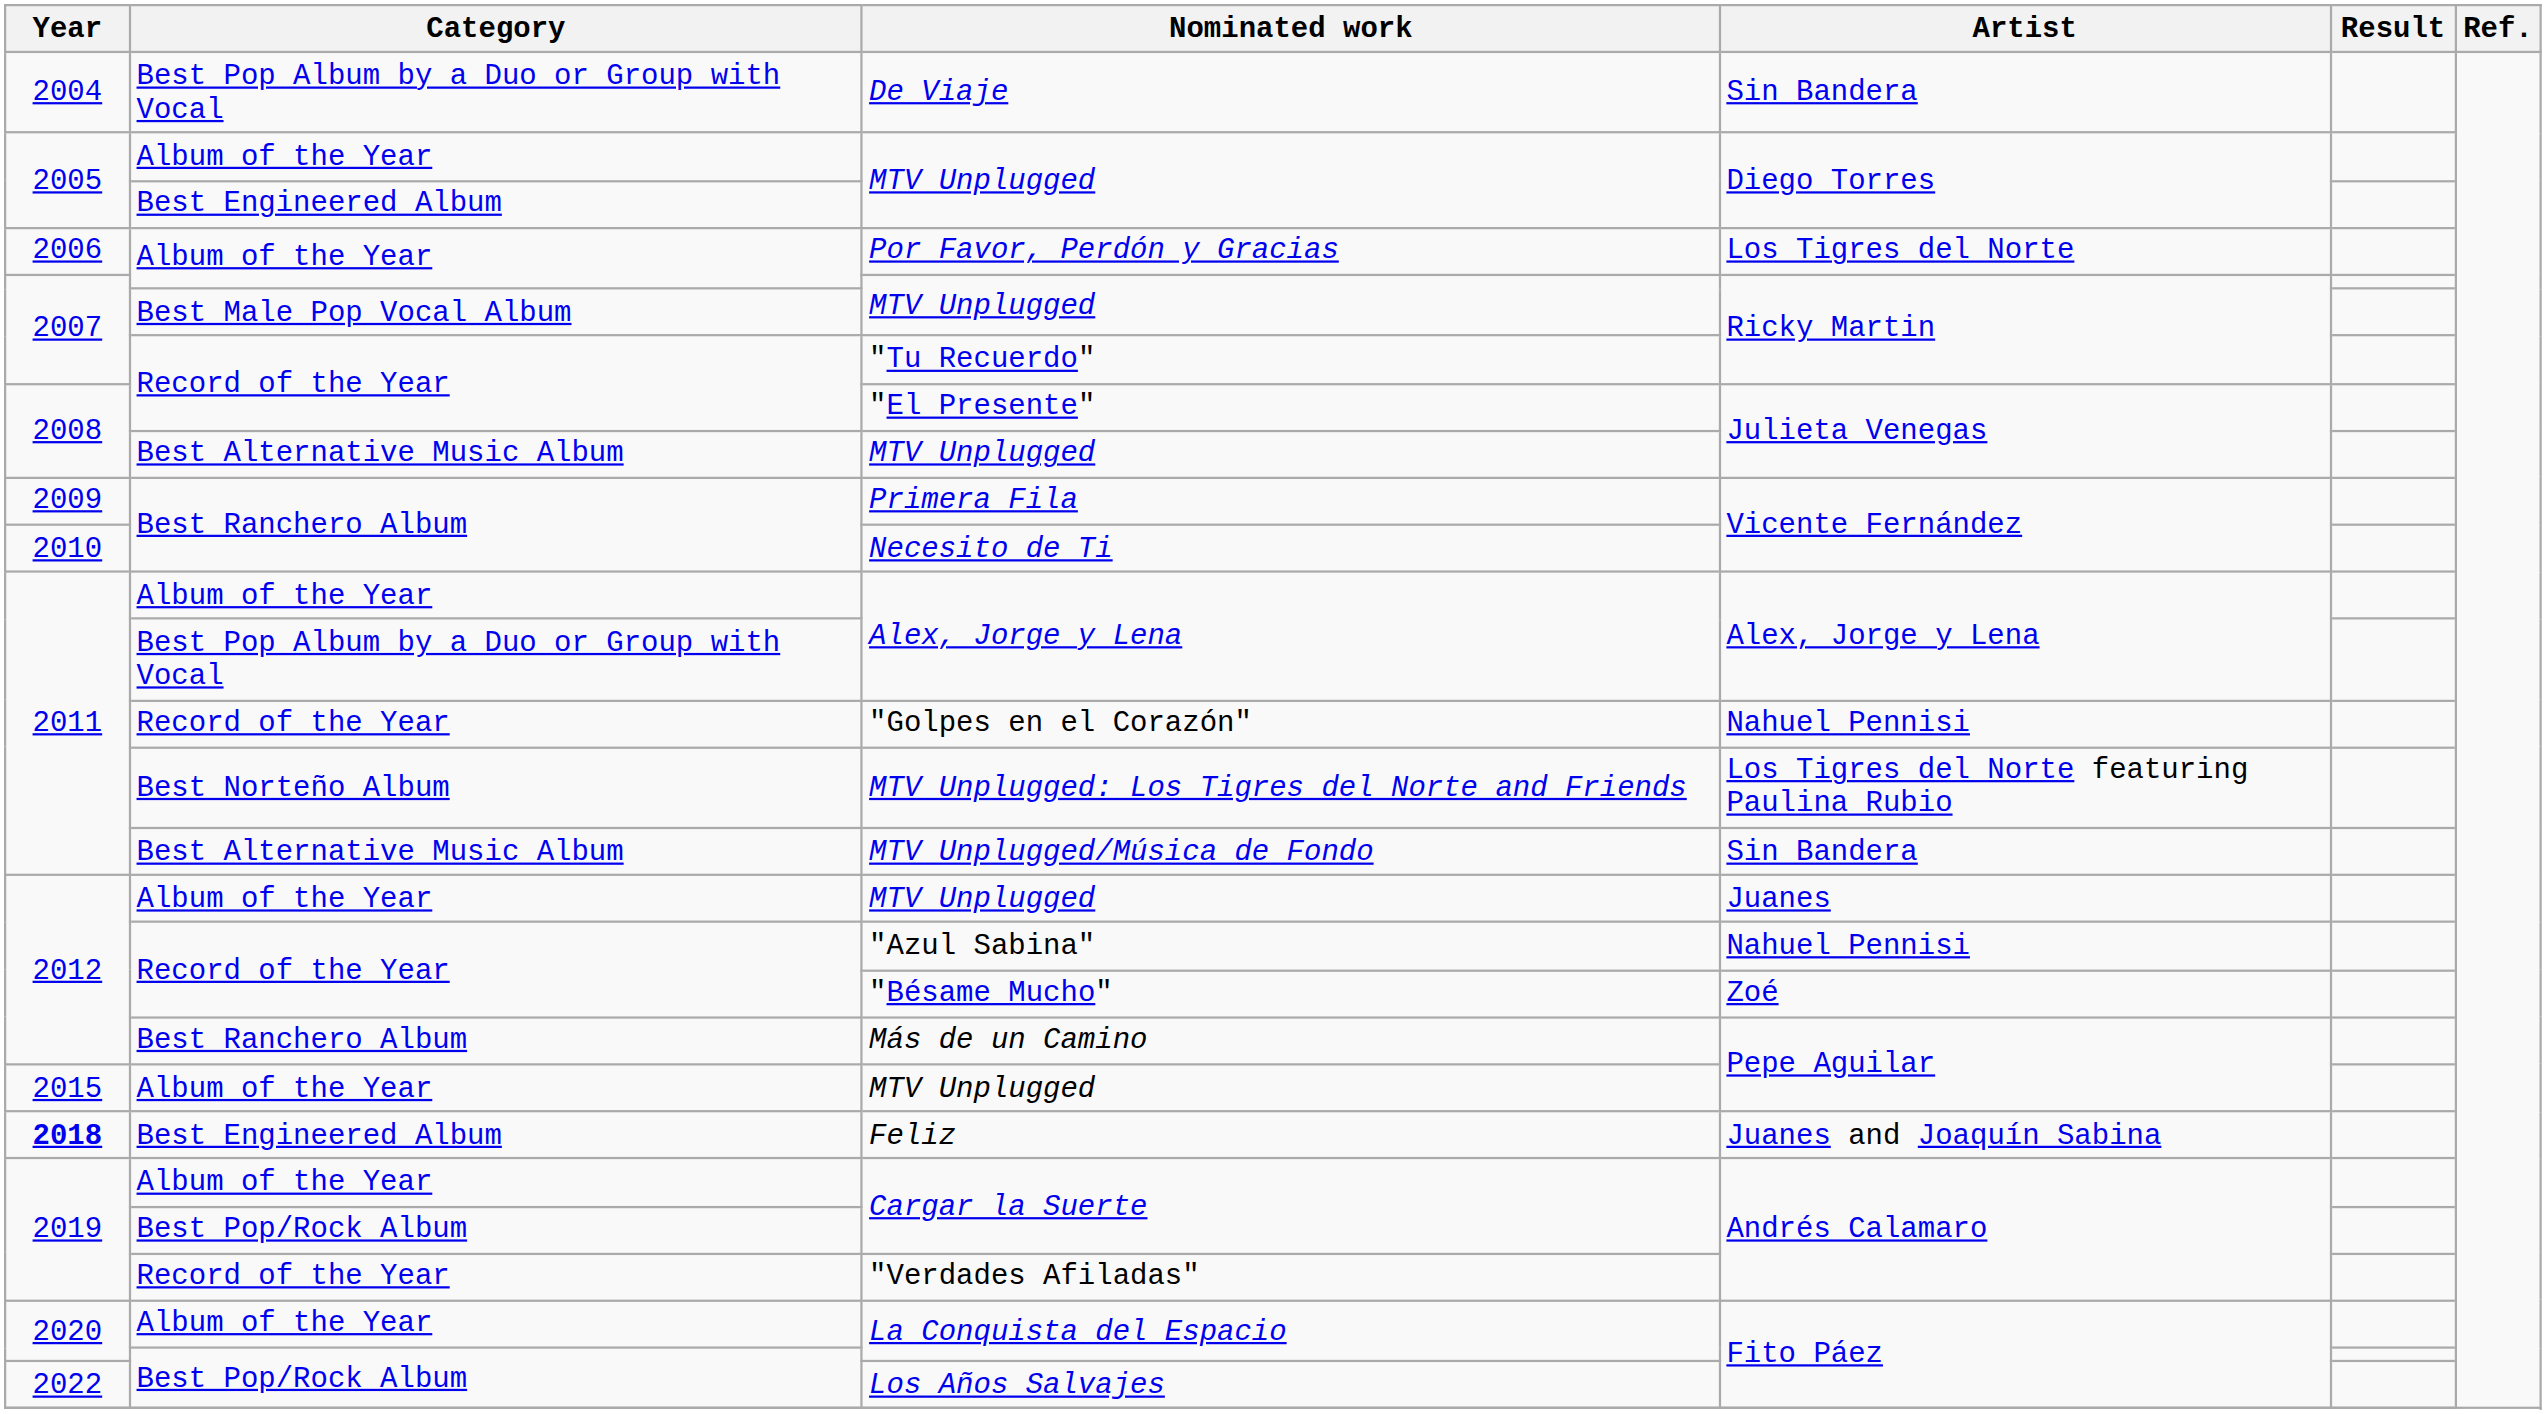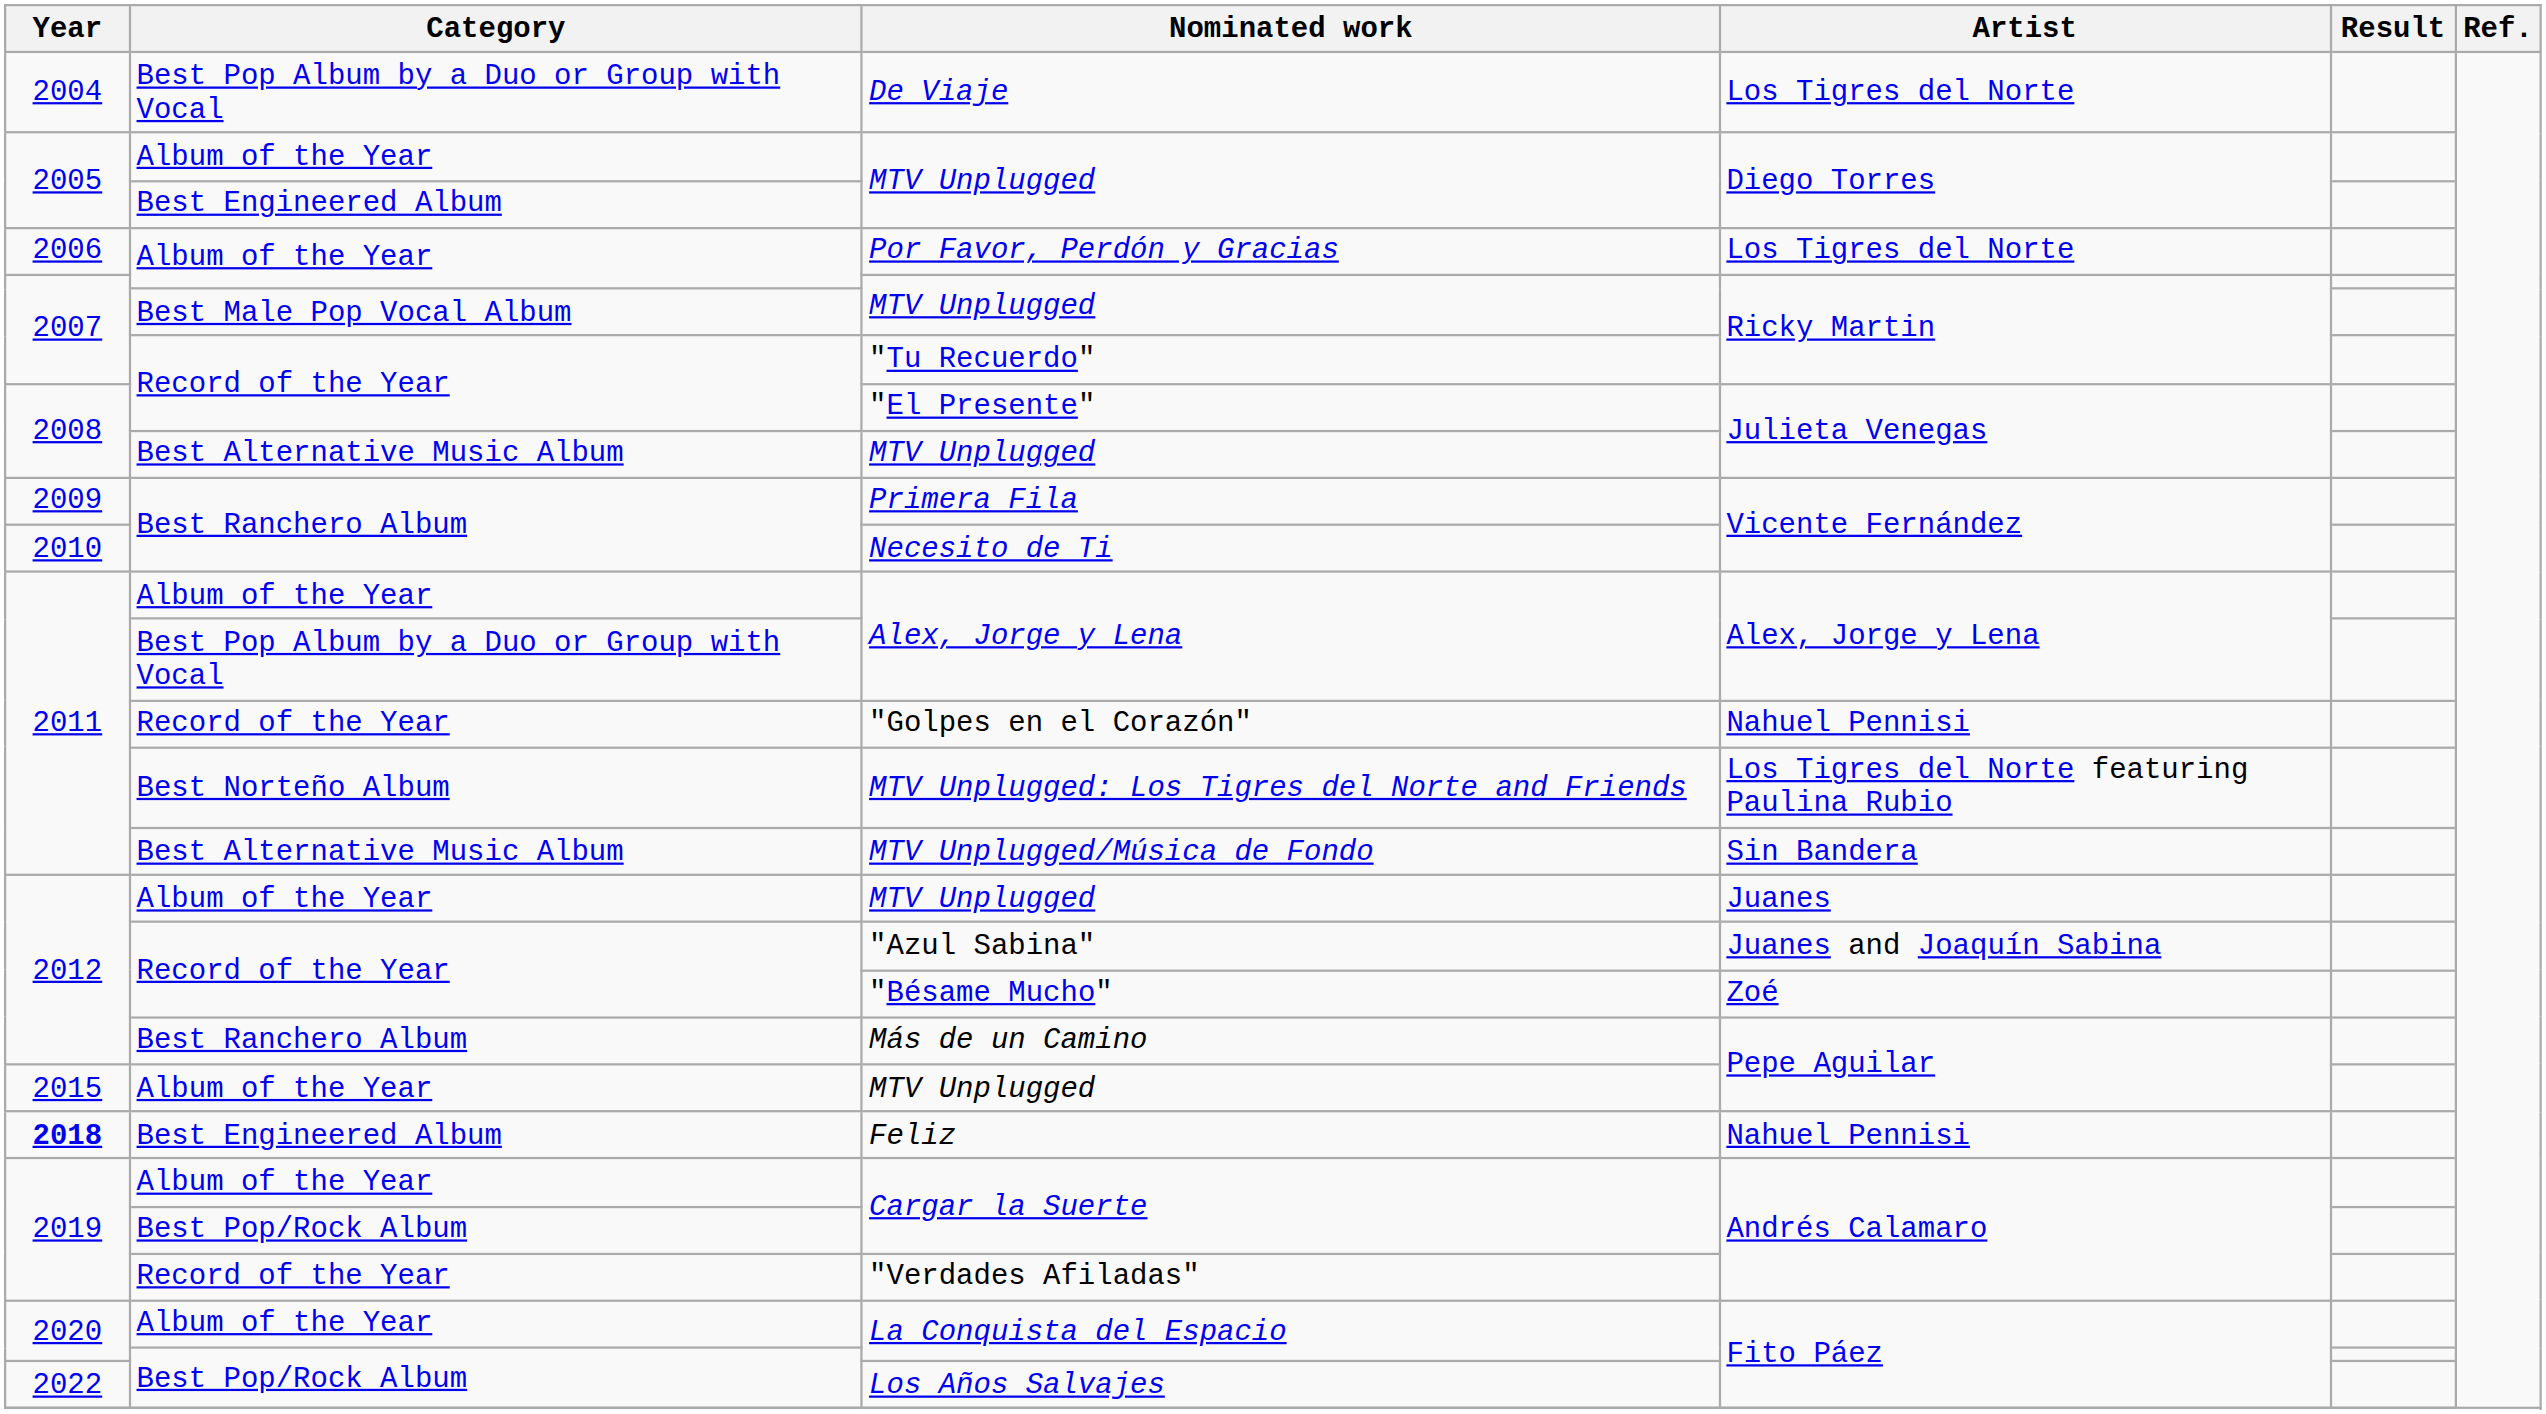De Viaje | Artist: Sin Bandera -> Los Tigres del Norte
"Azul Sabina" | Artist: Nahuel Pennisi -> Juanes and Joaquín Sabina
Feliz | Artist: Juanes and Joaquín Sabina -> Nahuel Pennisi
